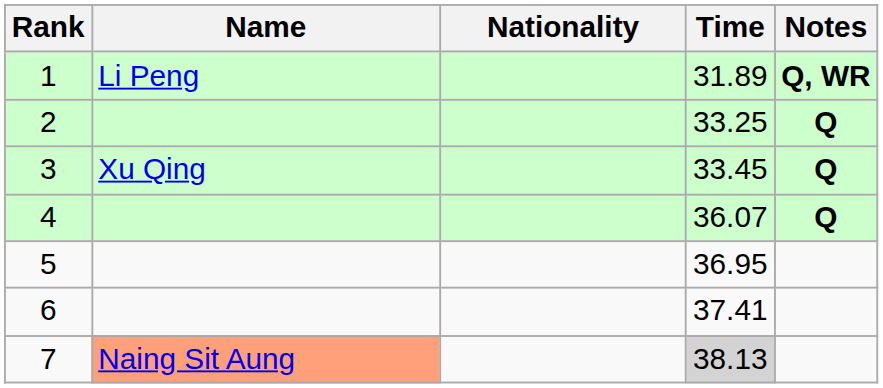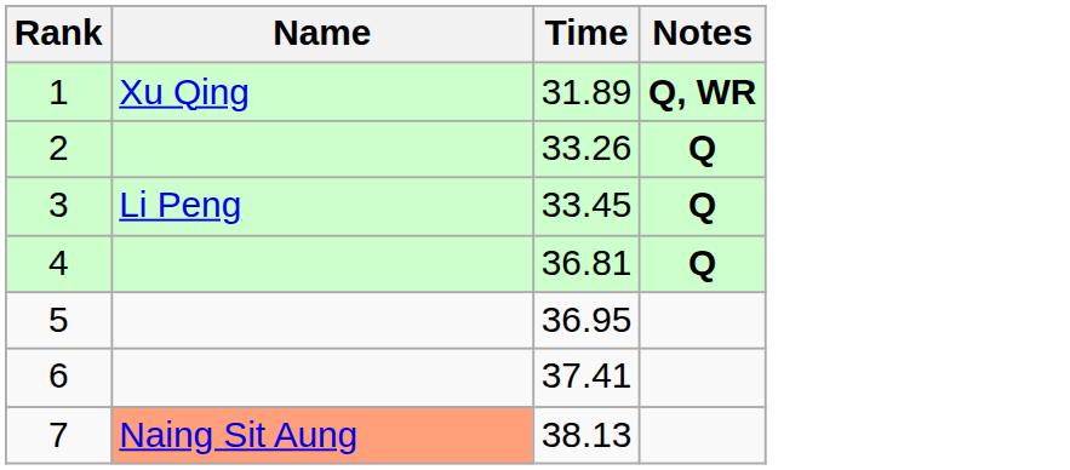- column: Nationality
1 | Name: Li Peng -> Xu Qing
2 | Time: 33.25 -> 33.26
3 | Name: Xu Qing -> Li Peng
4 | Time: 36.07 -> 36.81
7 | Time: lightgrey background -> no background
